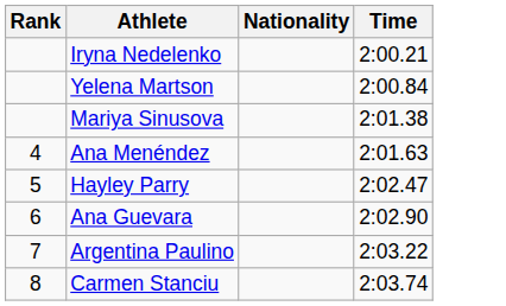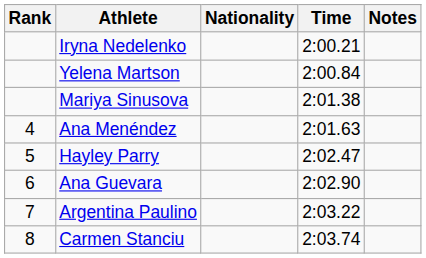+ column: Notes
